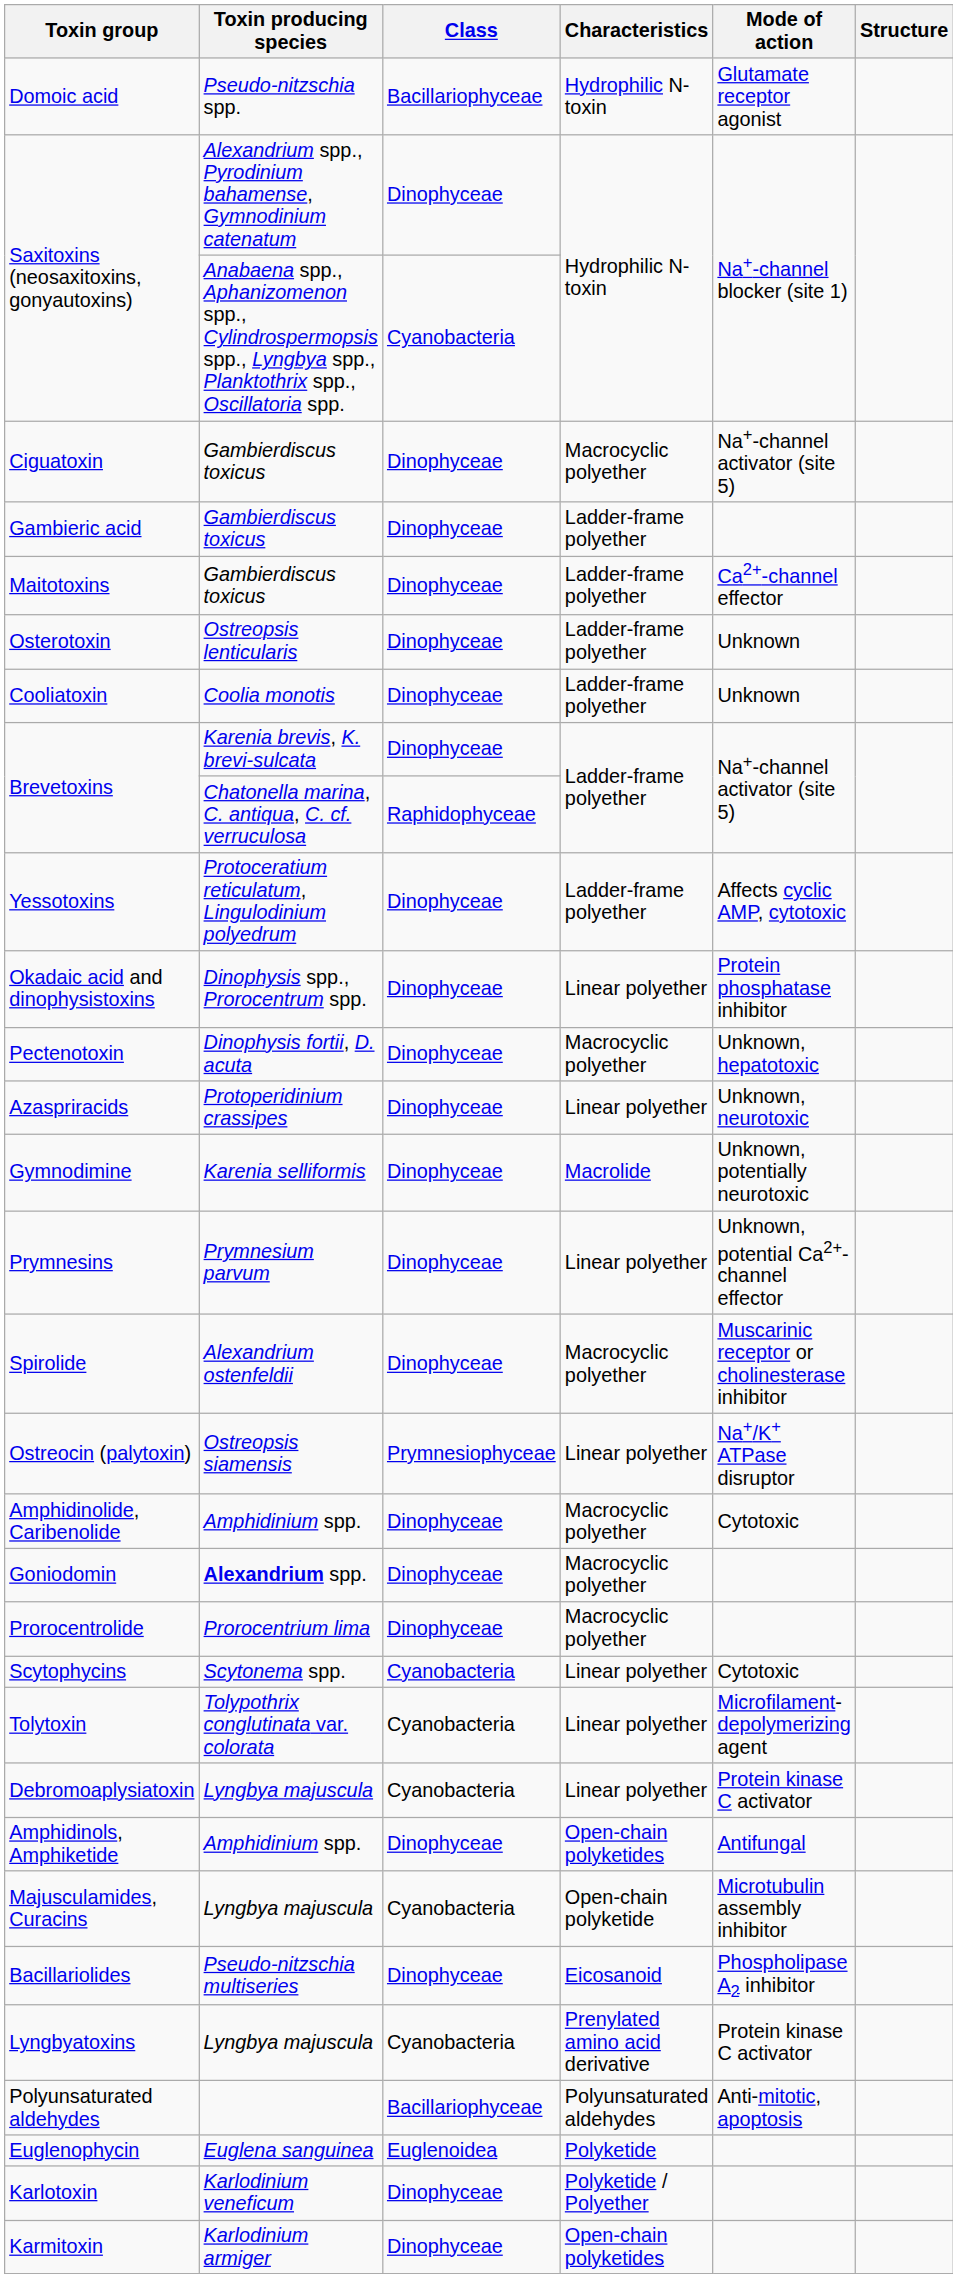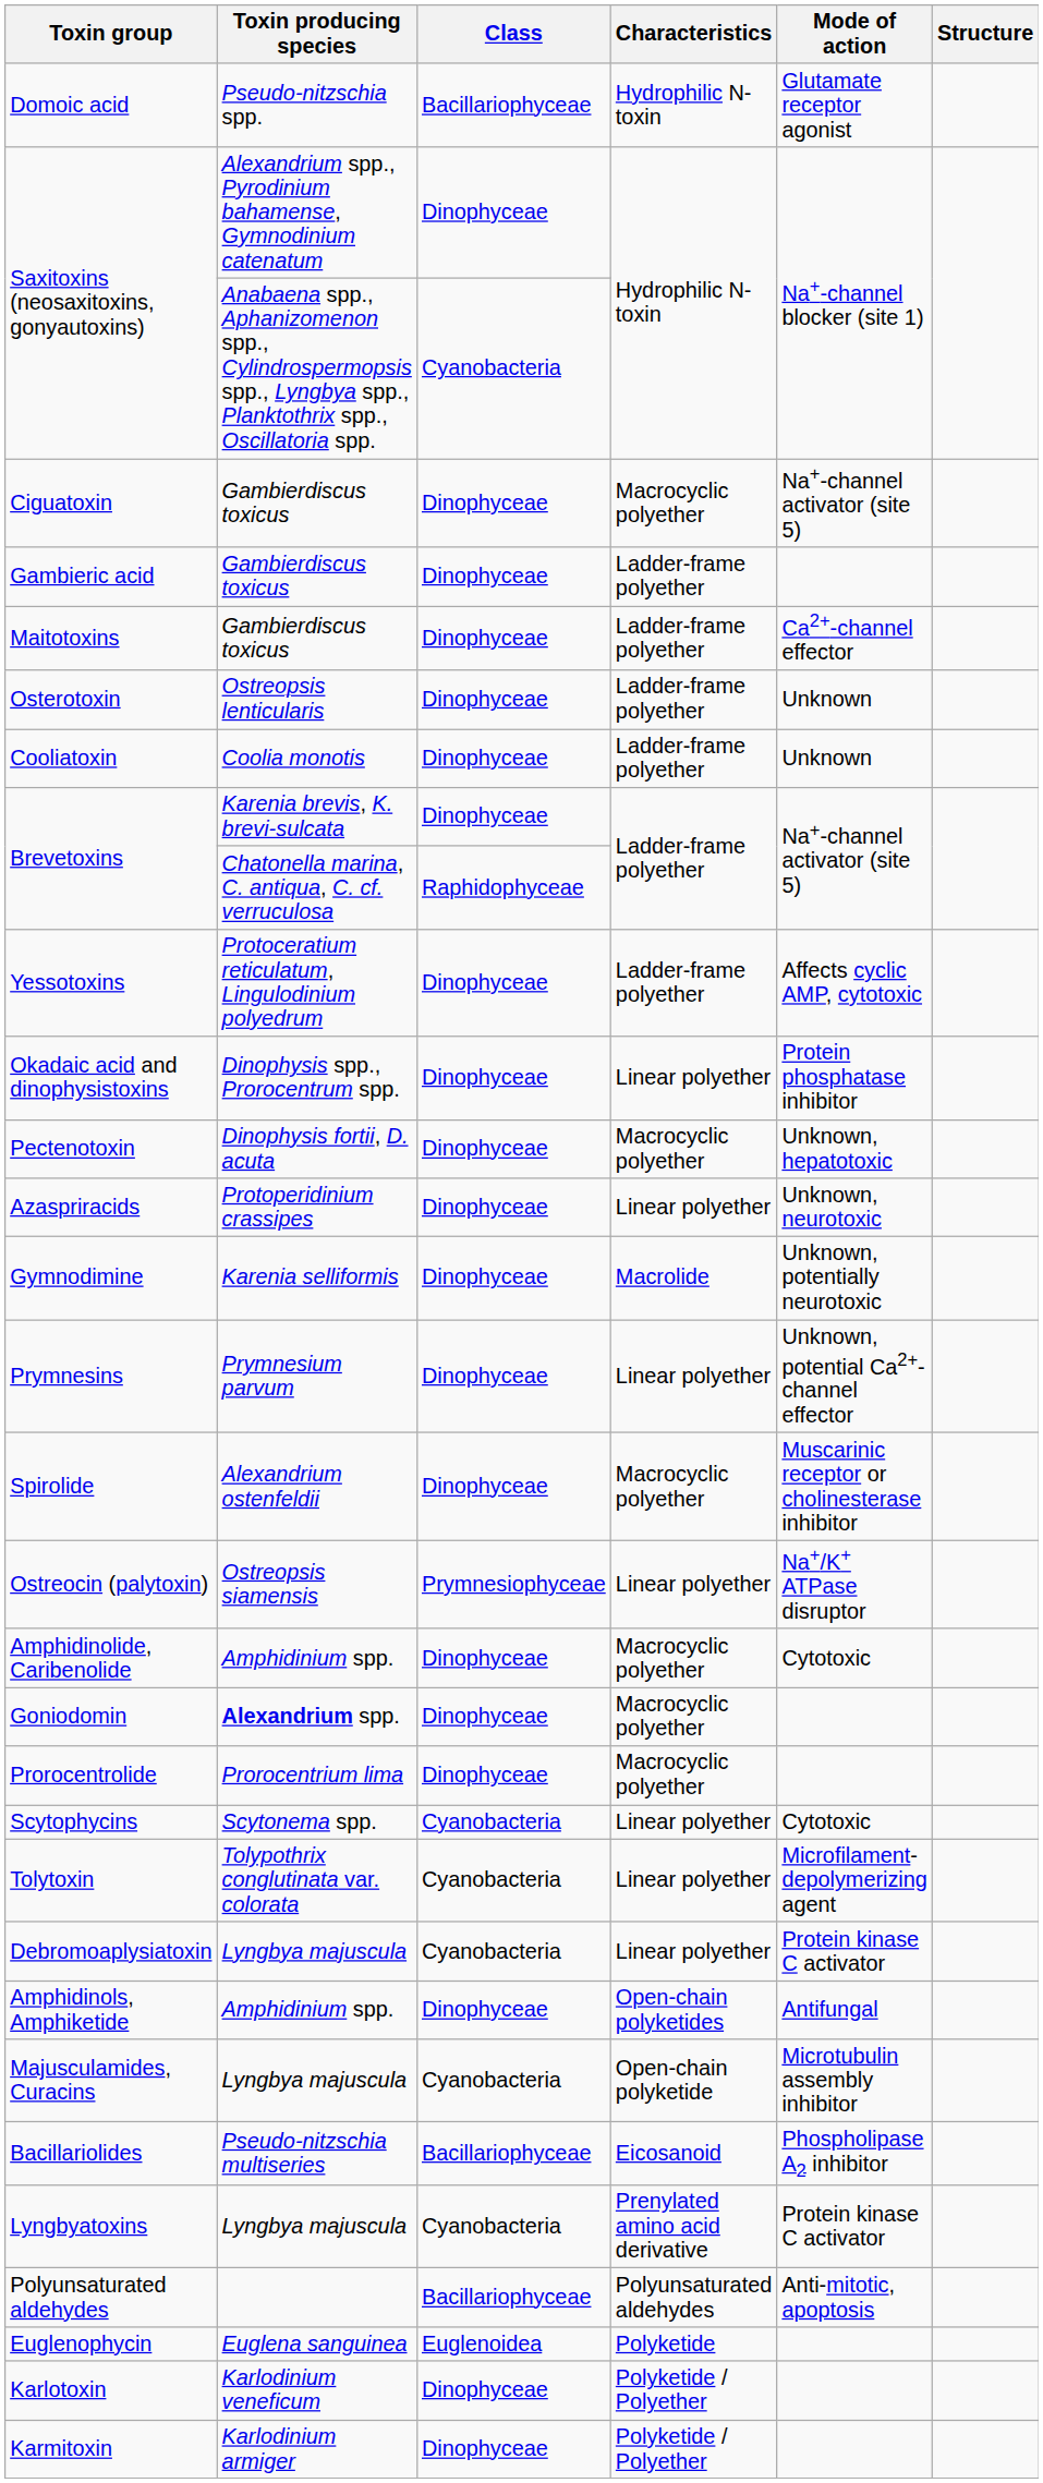Bacillariolides | Class: Dinophyceae -> Bacillariophyceae
Karmitoxin | Characteristics: Open-chain polyketides -> Polyketide / Polyether
